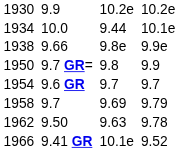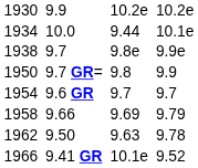1938 | column 3: 9.66 -> 9.7
1958 | column 3: 9.7 -> 9.66
